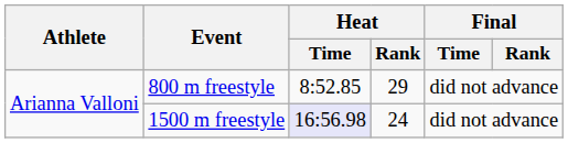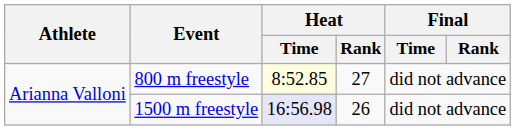800 m freestyle | Heat / Time: no background -> lightyellow background
800 m freestyle | Heat / Rank: 29 -> 27
1500 m freestyle | Heat / Rank: 24 -> 26
